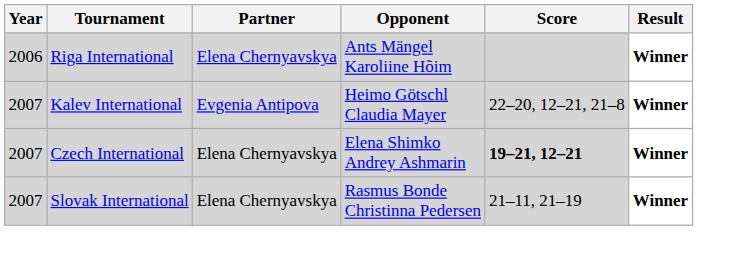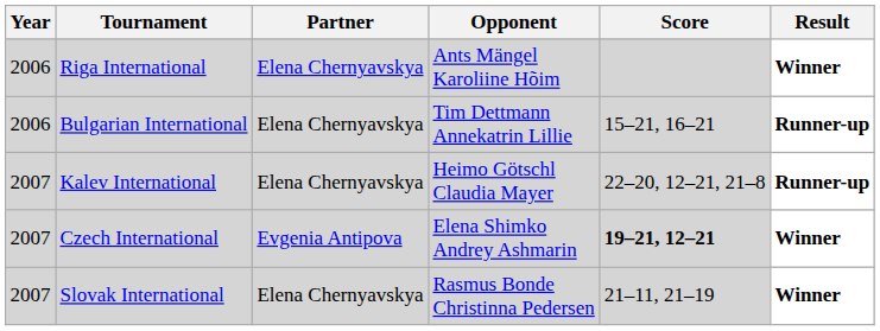+ row: 2006 | Bulgarian International | Elena Chernyavskya | Tim Dettmann Annekatrin Lillie | 15–21, 16–21 | Runner-up
Kalev International | Partner: Evgenia Antipova -> Elena Chernyavskya
Kalev International | Result: Winner -> Runner-up
Czech International | Partner: Elena Chernyavskya -> Evgenia Antipova
